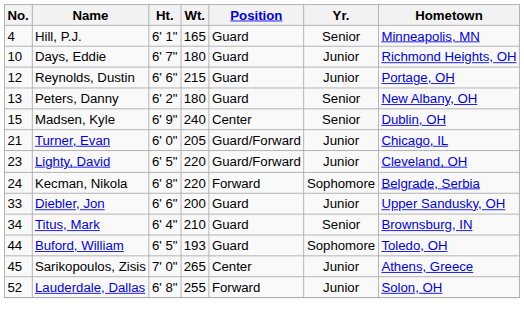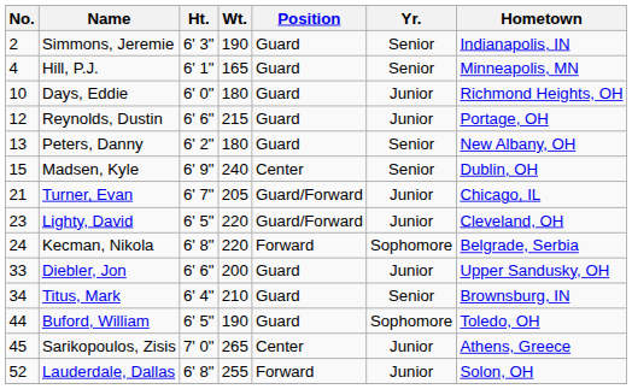+ row: 2 | Simmons, Jeremie | 6' 3" | 190 | Guard | Senior | Indianapolis, IN
Days, Eddie | Ht.: 6' 7" -> 6' 0"
Turner, Evan | Ht.: 6' 0" -> 6' 7"
Buford, William | Wt.: 193 -> 190
